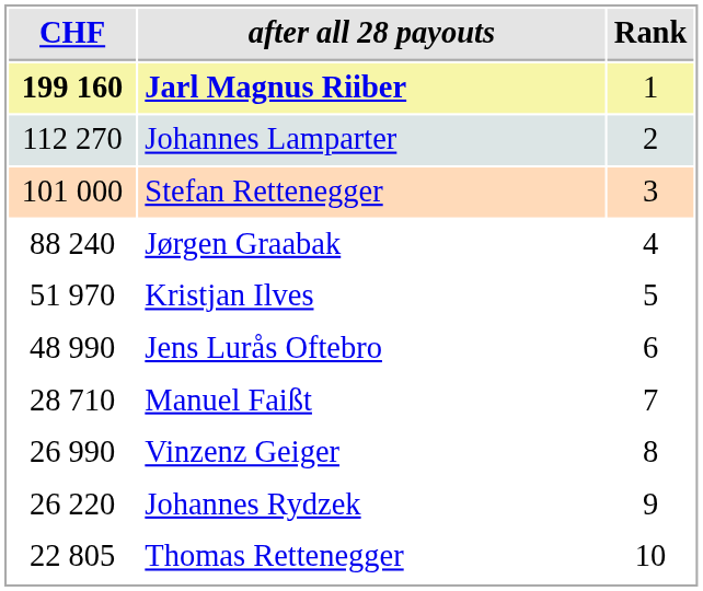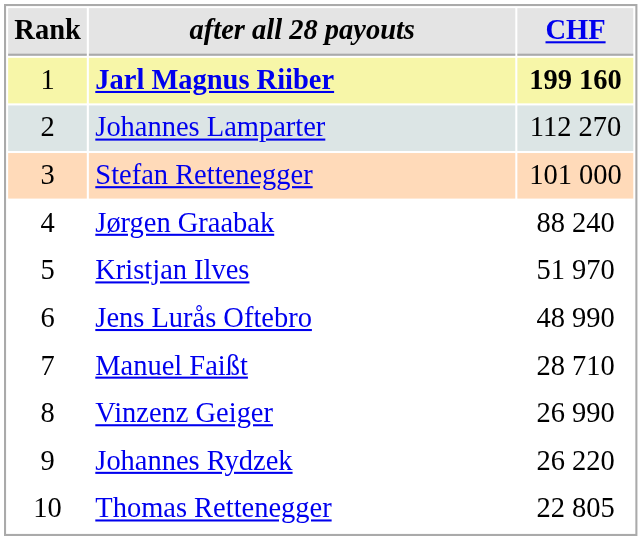columns swapped: Rank <-> CHF
